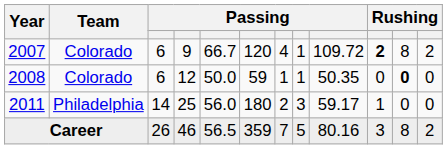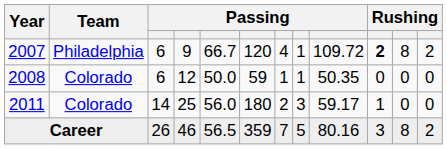2007 | Team: Colorado -> Philadelphia
2008 | column 11: bold -> normal
2011 | Team: Philadelphia -> Colorado
